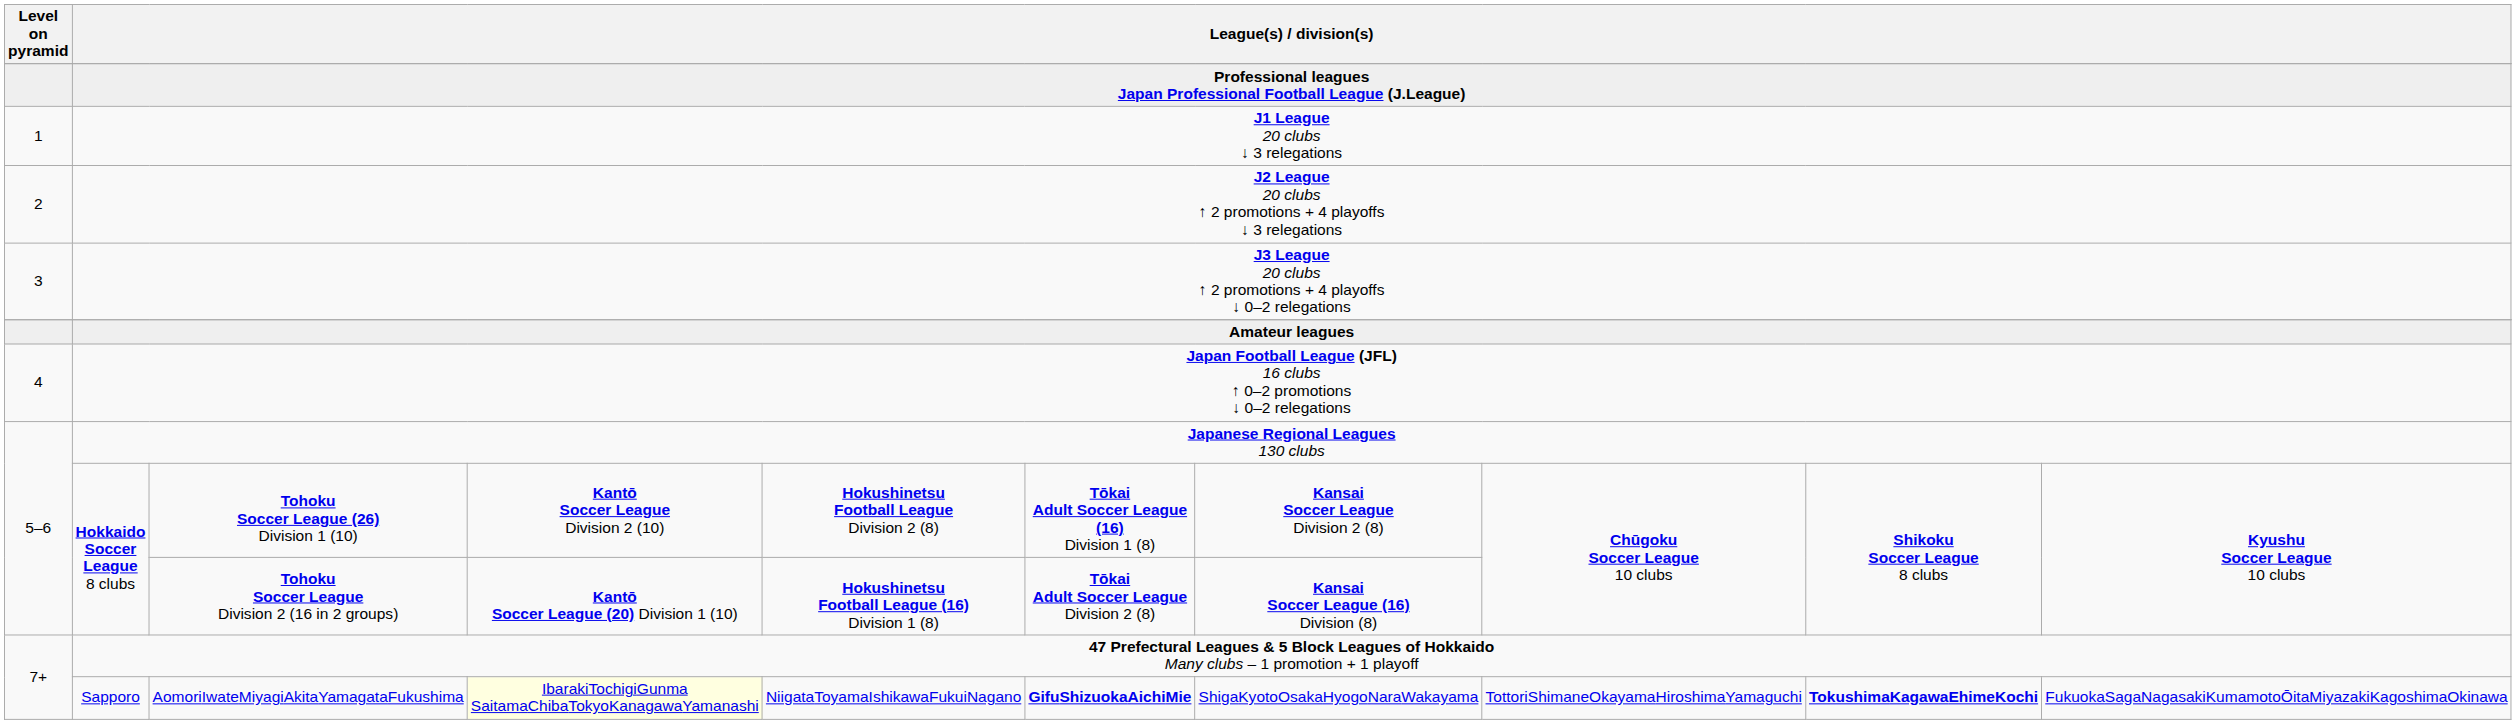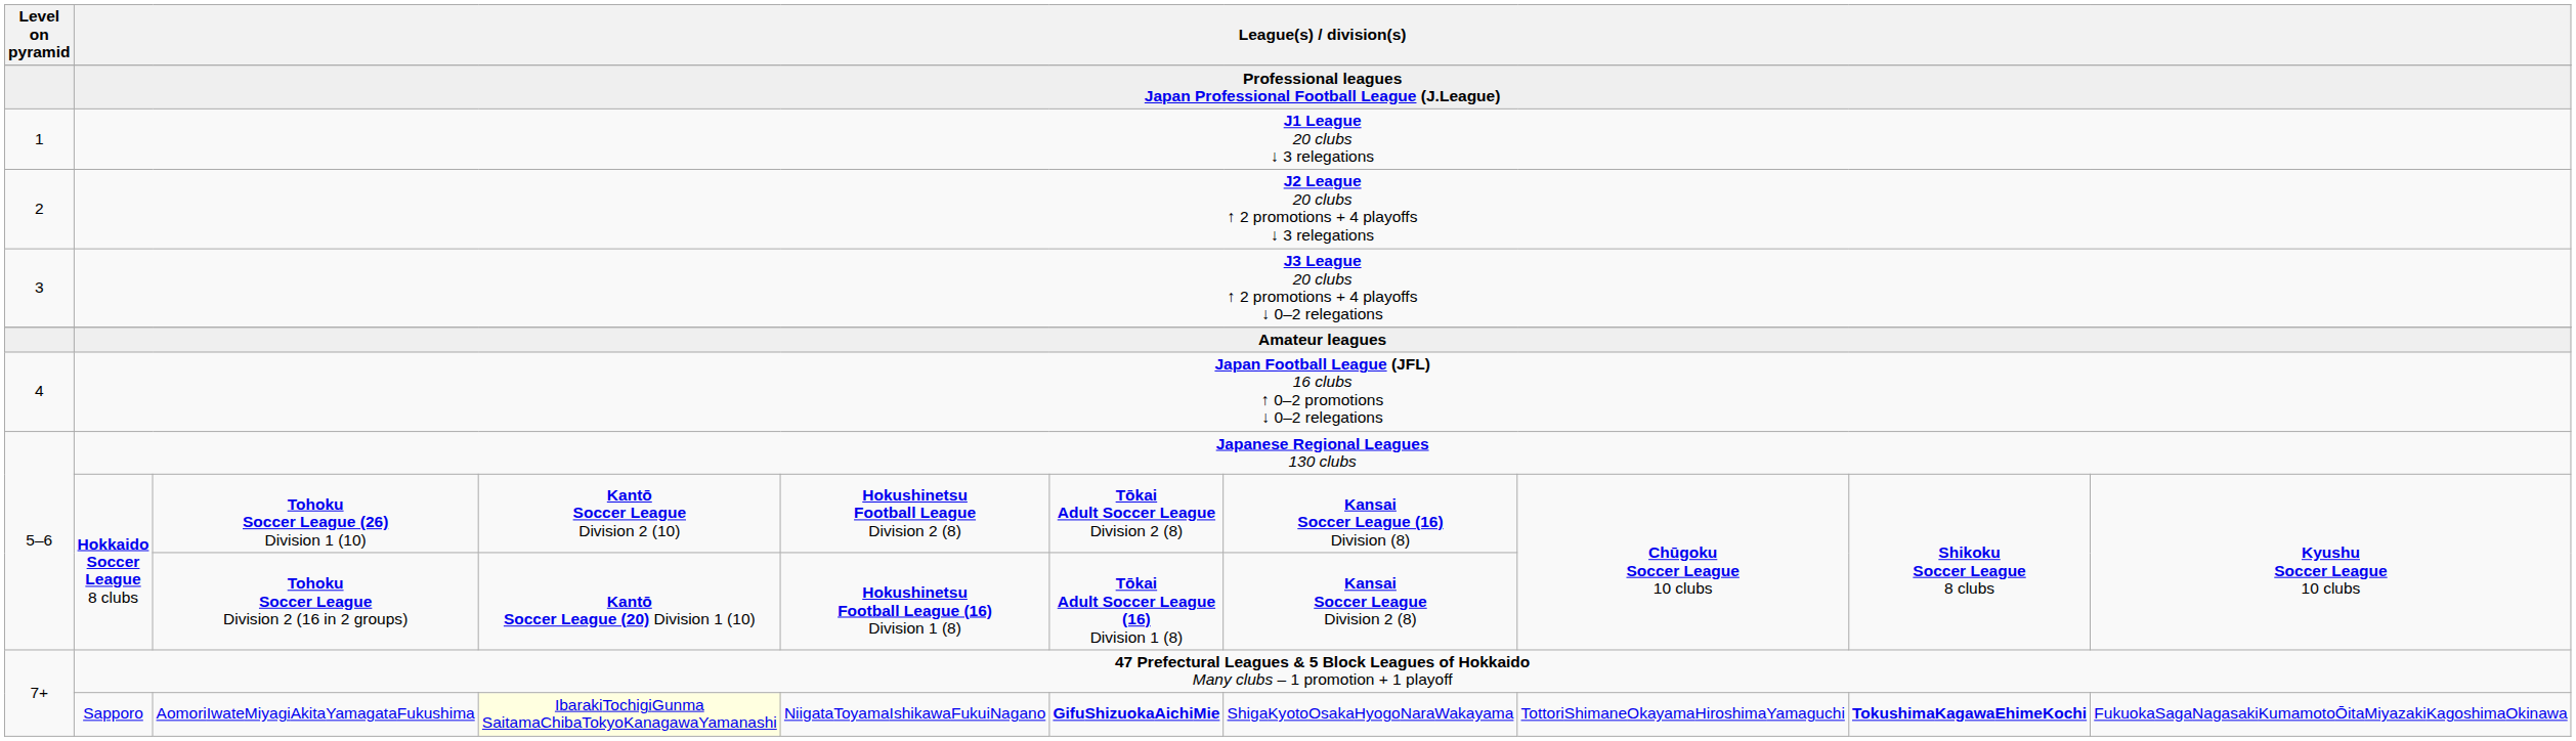Tohoku Soccer League (26) Division 1 (10) | column 6: Tōkai Adult Soccer League (16) Division 1 (8) -> Tōkai Adult Soccer League Division 2 (8)
Tohoku Soccer League (26) Division 1 (10) | column 7: Kansai Soccer League Division 2 (8) -> Kansai Soccer League (16) Division (8)
Tohoku Soccer League Division 2 (16 in 2 groups) | column 6: Tōkai Adult Soccer League Division 2 (8) -> Tōkai Adult Soccer League (16) Division 1 (8)
Tohoku Soccer League Division 2 (16 in 2 groups) | column 7: Kansai Soccer League (16) Division (8) -> Kansai Soccer League Division 2 (8)
